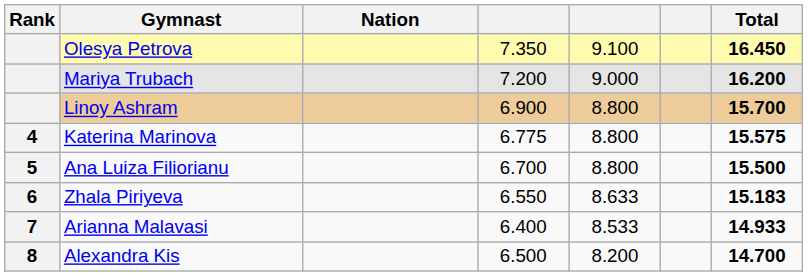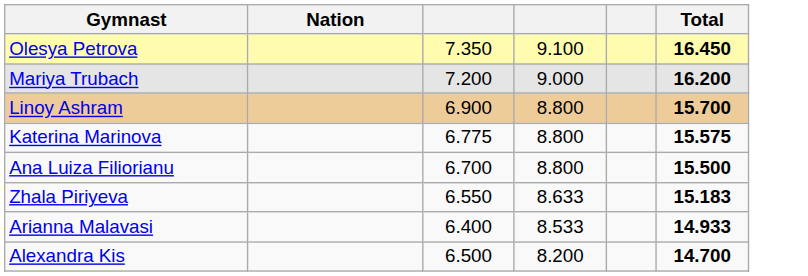- column: Rank | 4 | 5 | 6 | 7 | 8
